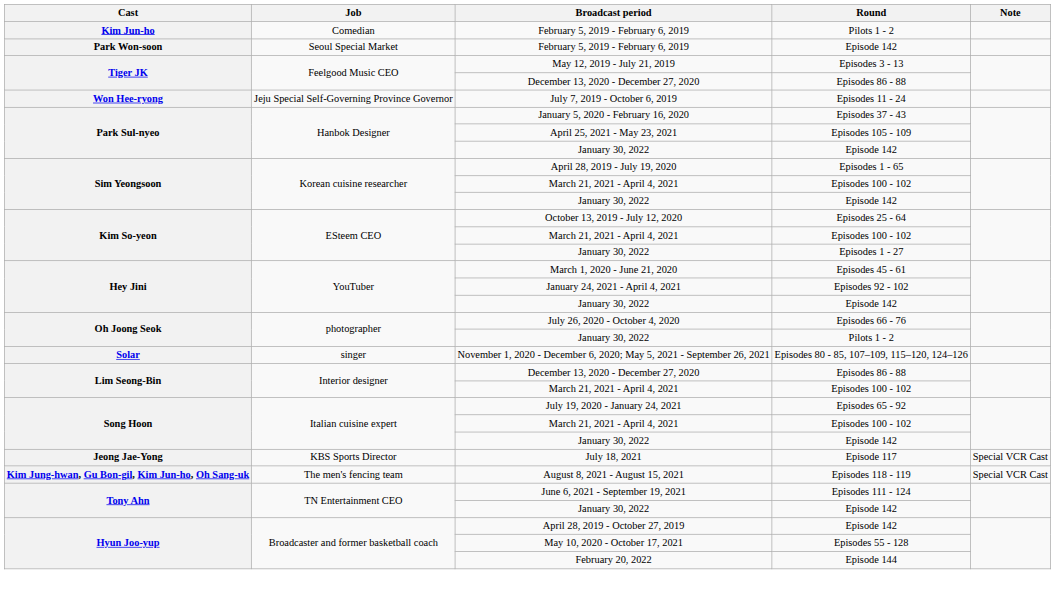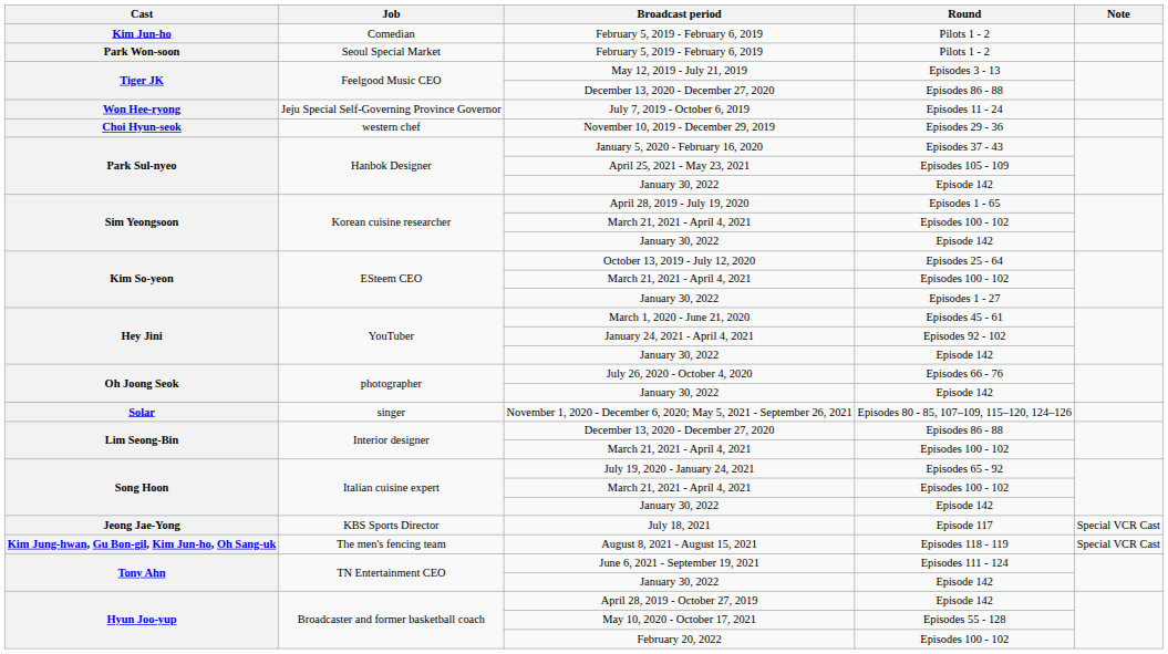Park Won-soon / February 5, 2019 - February 6, 2019 | Round: Episode 142 -> Pilots 1 - 2
+ row: Choi Hyun-seok | western chef | November 10, 2019 - December 29, 2019 | Episodes 29 - 36
Oh Joong Seok / January 30, 2022 | Round: Pilots 1 - 2 -> Episode 142
February 20, 2022 | Round: Episode 144 -> Episodes 100 - 102
